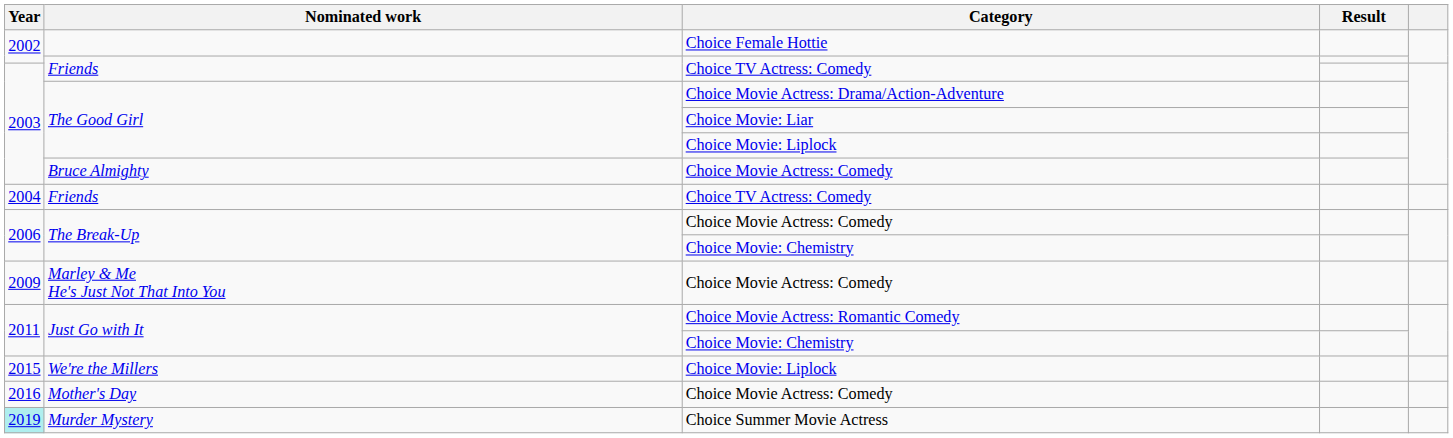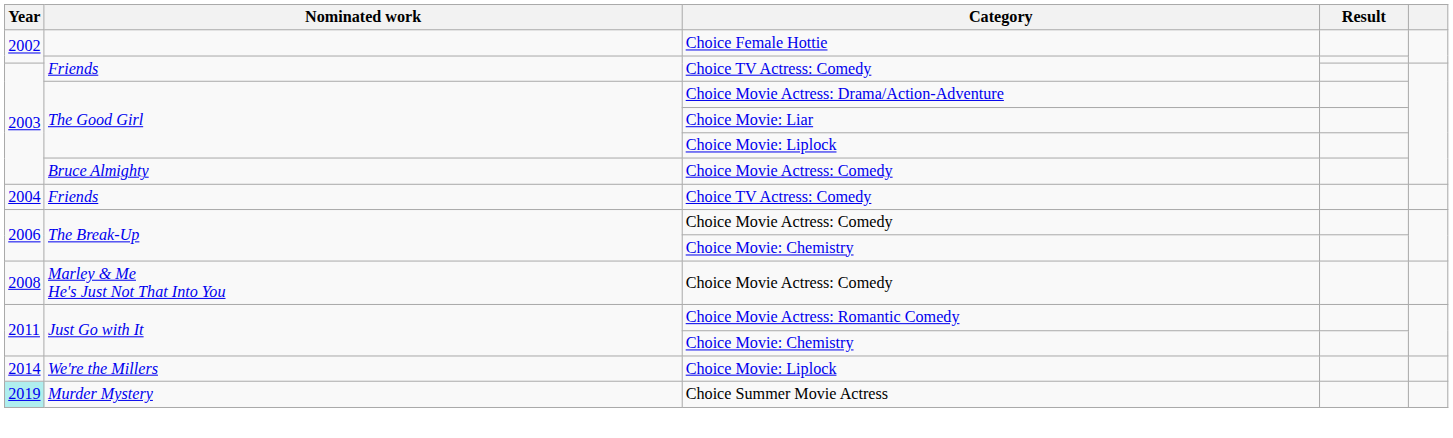Marley & Me He's Just Not That Into You | Year: 2009 -> 2008
We're the Millers | Year: 2015 -> 2014
- row: 2016 | Mother's Day | Choice Movie Actress: Comedy
